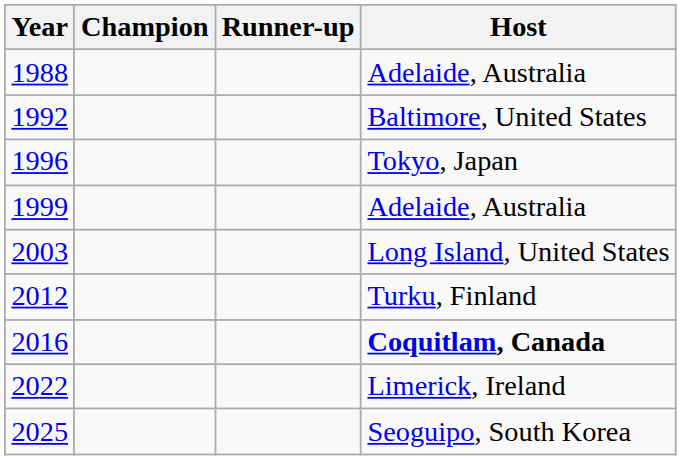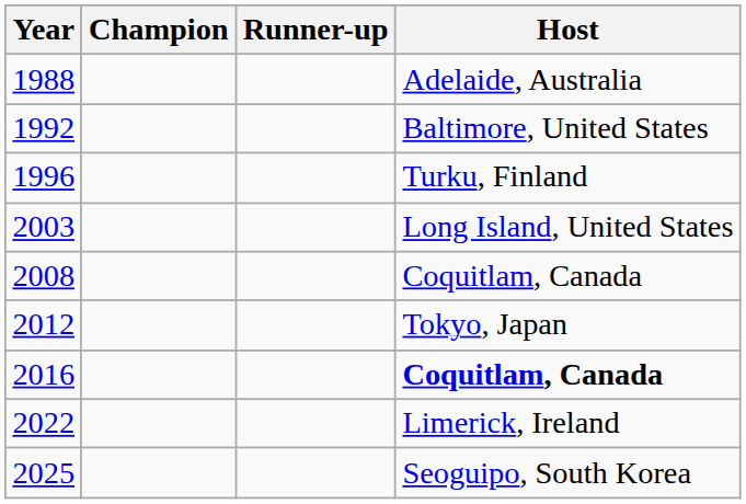1996 | Host: Tokyo, Japan -> Turku, Finland
- row: 1999 | Adelaide, Australia
+ row: 2008 | Coquitlam, Canada
2012 | Host: Turku, Finland -> Tokyo, Japan
